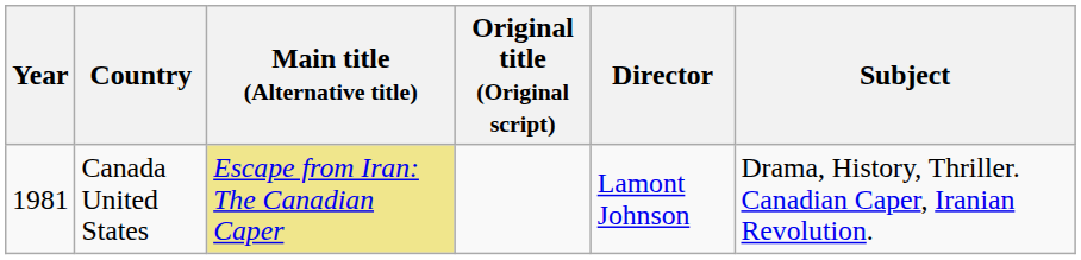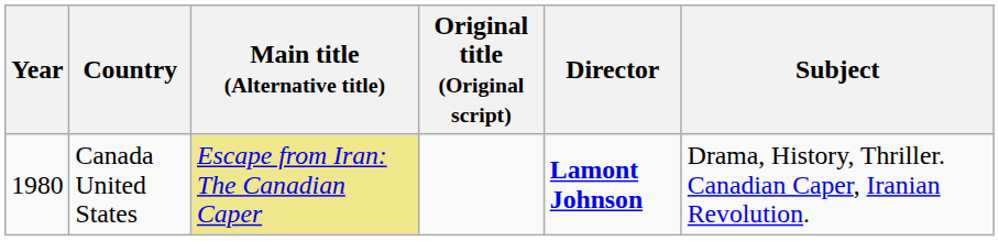Canada United States | Year: 1981 -> 1980
Canada United States | Director: normal -> bold
